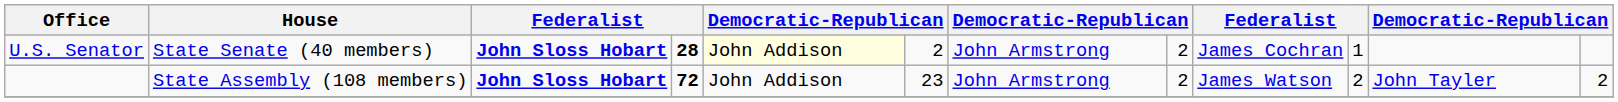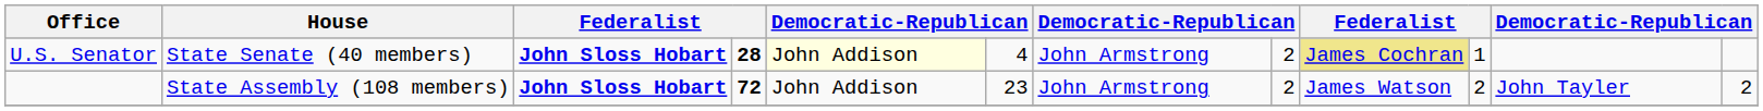U.S. Senator | column 6: 2 -> 4
U.S. Senator | column 9: no background -> khaki background
